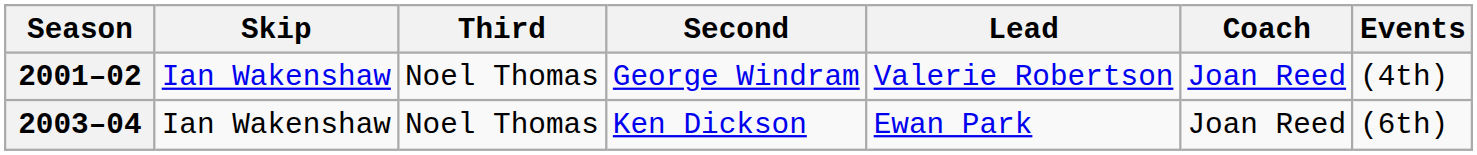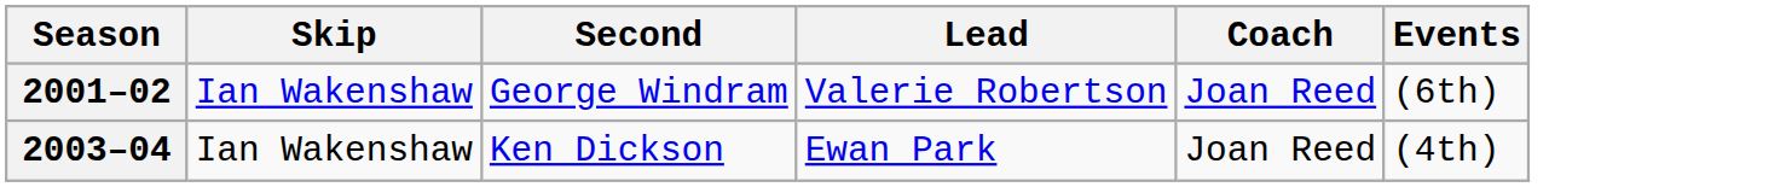- column: Third | Noel Thomas | Noel Thomas
2001–02 | Events: (4th) -> (6th)
2003–04 | Events: (6th) -> (4th)
